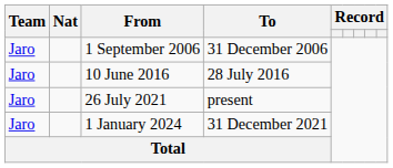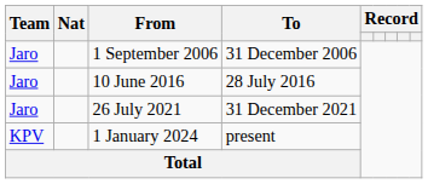26 July 2021 | To: present -> 31 December 2021
1 January 2024 | Team: Jaro -> KPV
1 January 2024 | To: 31 December 2021 -> present
